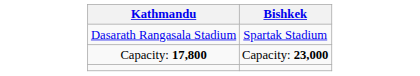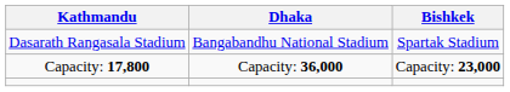+ column: Dhaka | Bangabandhu National Stadium | Capacity: 36,000
